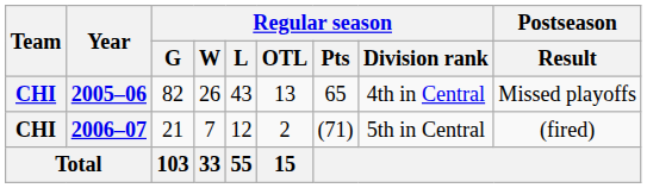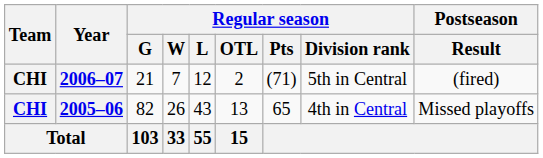rows swapped: 2005–06 <-> 2006–07
